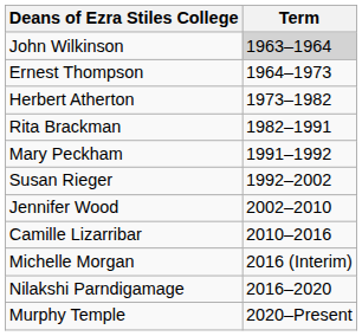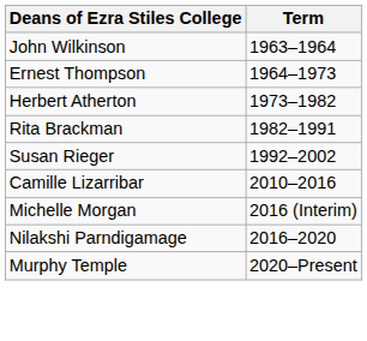John Wilkinson | Term: lightgrey background -> no background
- row: Mary Peckham | 1991–1992
- row: Jennifer Wood | 2002–2010
